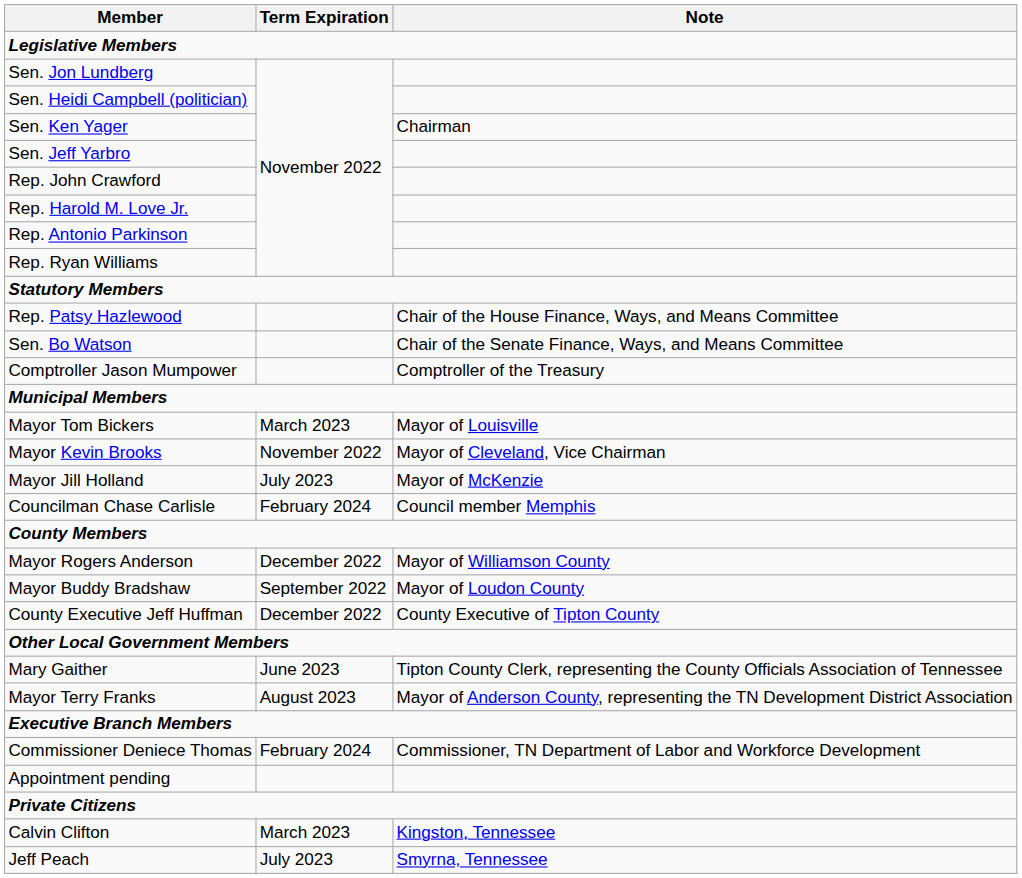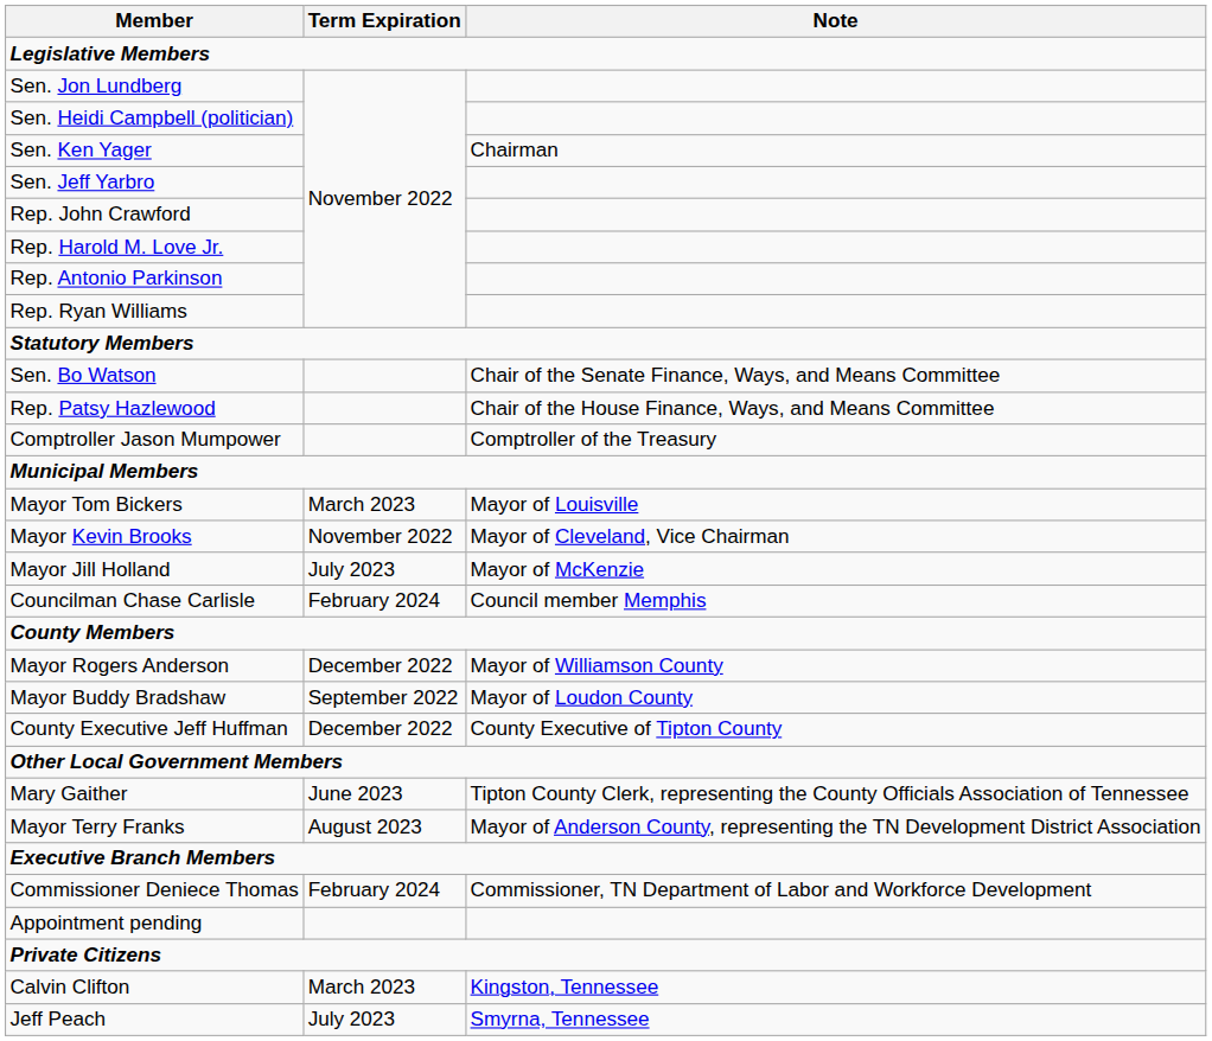rows swapped: Sen. Bo Watson <-> Rep. Patsy Hazlewood
